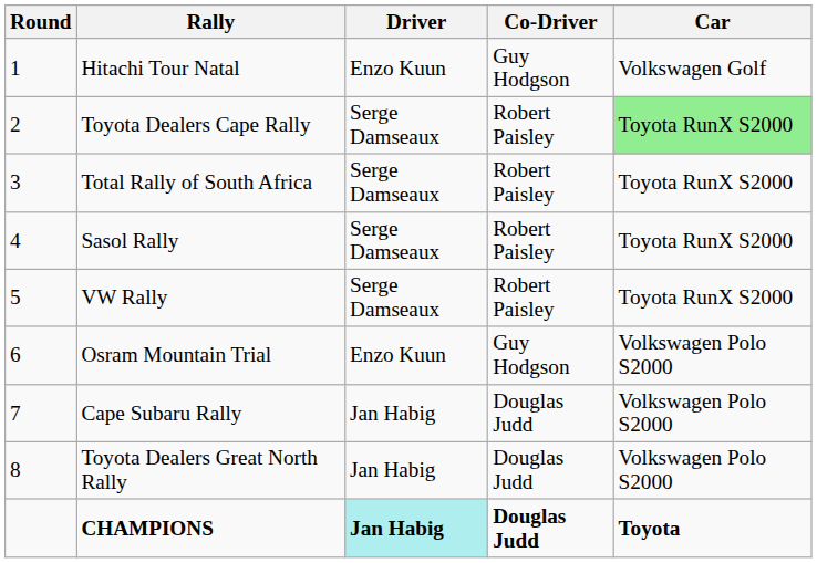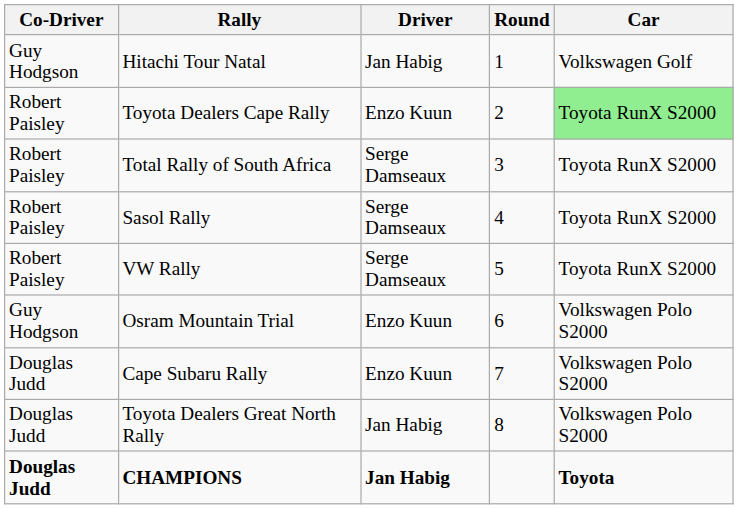columns swapped: Round <-> Co-Driver
Hitachi Tour Natal | Driver: Enzo Kuun -> Jan Habig
Toyota Dealers Cape Rally | Driver: Serge Damseaux -> Enzo Kuun
Cape Subaru Rally | Driver: Jan Habig -> Enzo Kuun
CHAMPIONS | Driver: paleturquoise background -> no background
